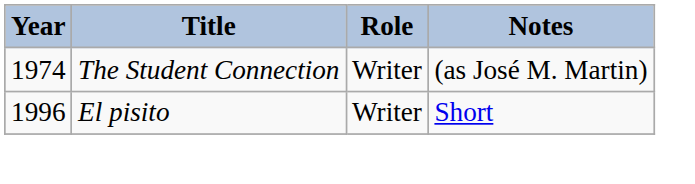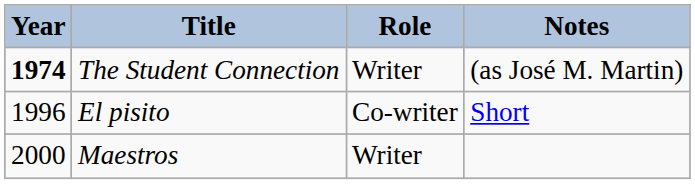The Student Connection | Year: normal -> bold
El pisito | Role: Writer -> Co-writer
+ row: 2000 | Maestros | Writer
